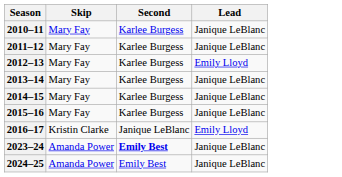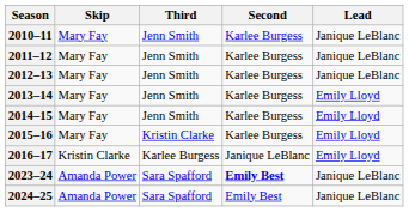+ column: Third | Jenn Smith | Jenn Smith | Jenn Smith | Jenn Smith | Jenn Smith | Kristin Clarke | Karlee Burgess | Sara Spafford | Sara Spafford
2012–13 | Lead: Emily Lloyd -> Janique LeBlanc
2013–14 | Lead: Janique LeBlanc -> Emily Lloyd
2014–15 | Lead: Janique LeBlanc -> Emily Lloyd
2015–16 | Lead: Janique LeBlanc -> Emily Lloyd
